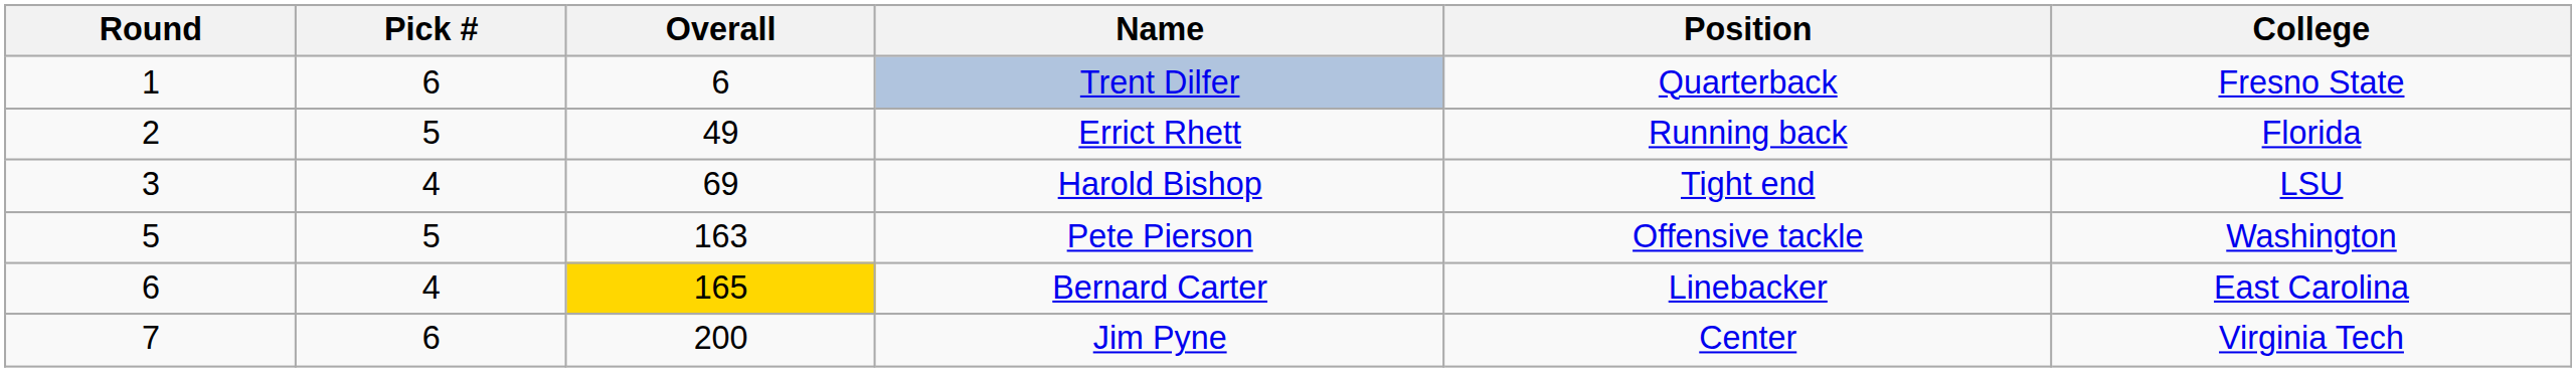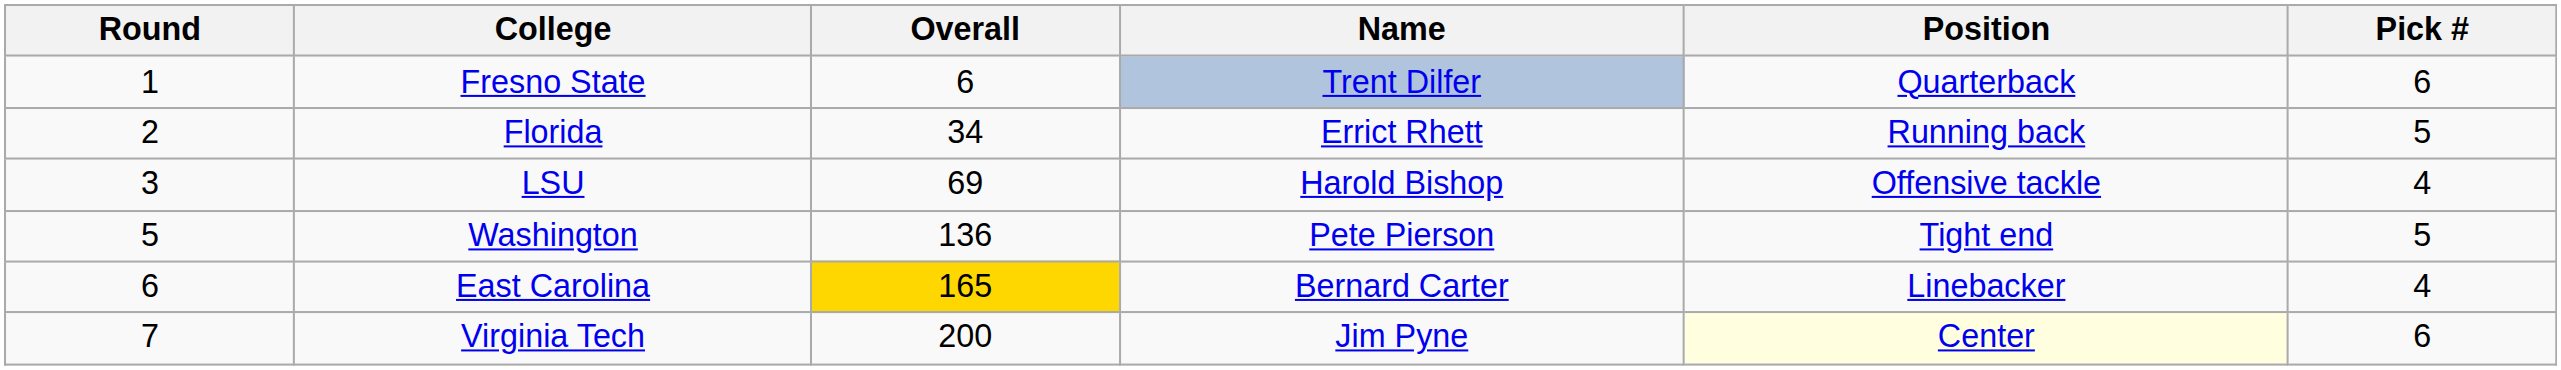columns swapped: Pick # <-> College
Errict Rhett | Overall: 49 -> 34
Harold Bishop | Position: Tight end -> Offensive tackle
Pete Pierson | Overall: 163 -> 136
Pete Pierson | Position: Offensive tackle -> Tight end
Jim Pyne | Position: no background -> lightyellow background
